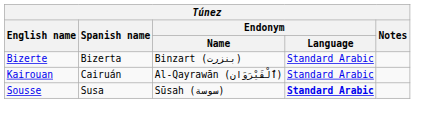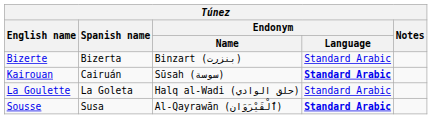Kairouan | Endonym / Name: Al-Qayrawān (ٱلْقَيْرَوَان) -> Sūsah (سوسة)
Kairouan | Endonym / Language: normal -> bold
+ row: La Goulette | La Goleta | Halq al-Wadi (حلق الوادي) | Standard Arabic
Sousse | Endonym / Name: Sūsah (سوسة) -> Al-Qayrawān (ٱلْقَيْرَوَان)
